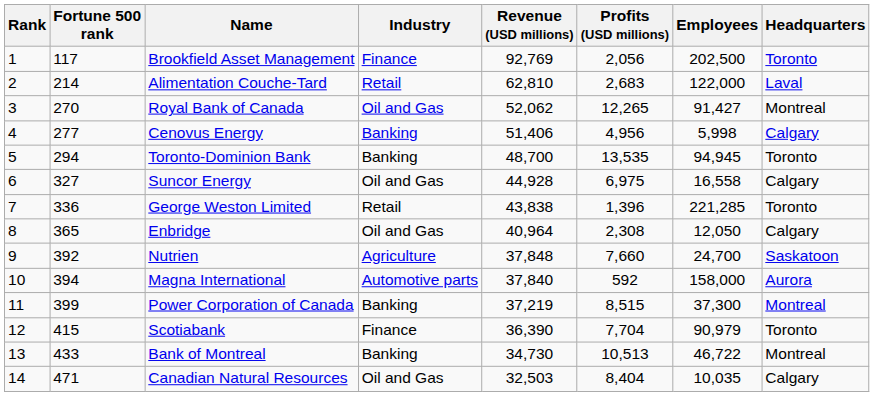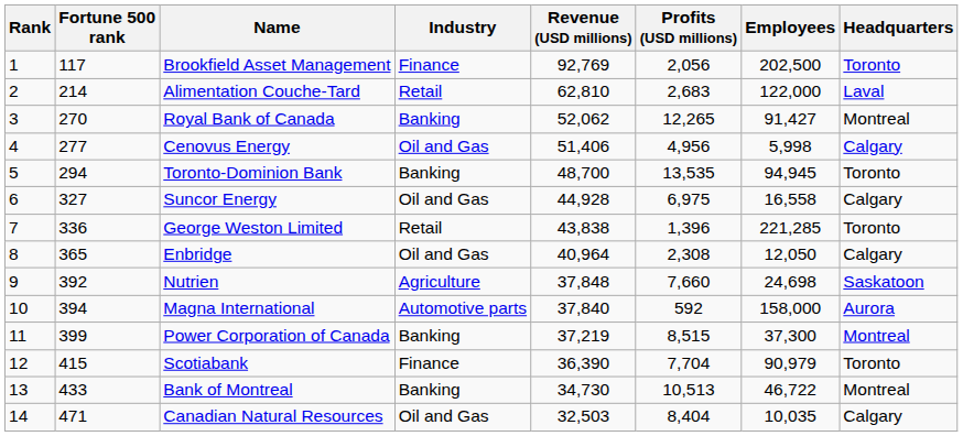Royal Bank of Canada | Industry: Oil and Gas -> Banking
Cenovus Energy | Industry: Banking -> Oil and Gas
Nutrien | Employees: 24,700 -> 24,698
